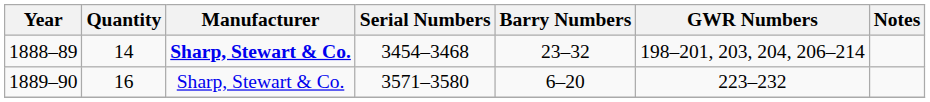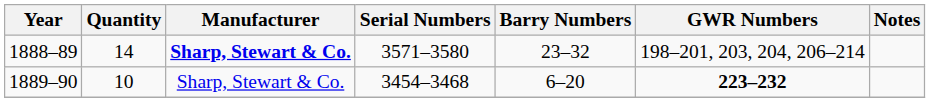1888–89 | Serial Numbers: 3454–3468 -> 3571–3580
1889–90 | Quantity: 16 -> 10
1889–90 | Serial Numbers: 3571–3580 -> 3454–3468
1889–90 | GWR Numbers: normal -> bold
